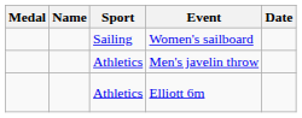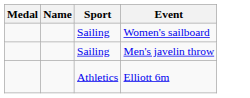- column: Date
Men's javelin throw | Sport: Athletics -> Sailing
